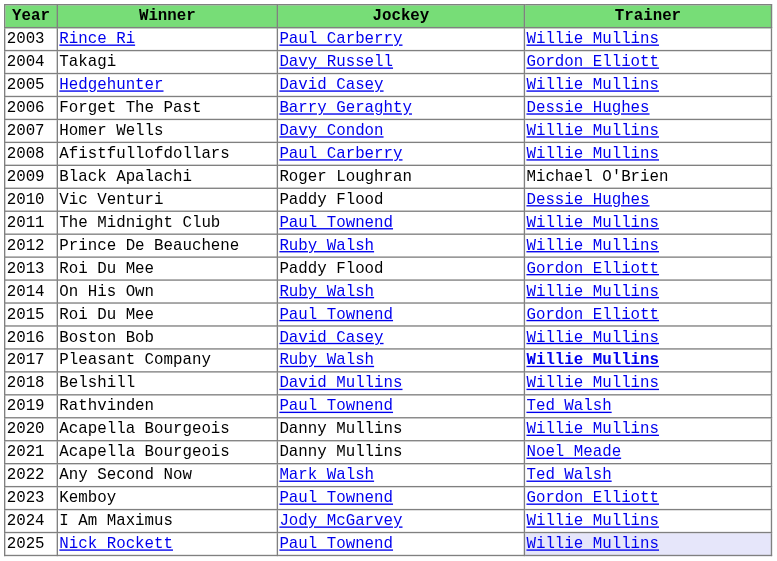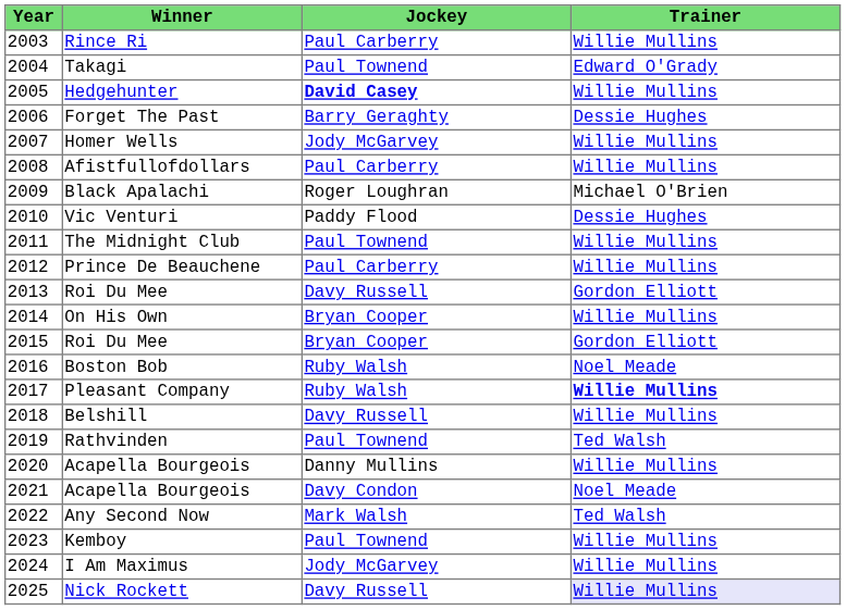Takagi | Jockey: Davy Russell -> Paul Townend
Takagi | Trainer: Gordon Elliott -> Edward O'Grady
Hedgehunter | Jockey: normal -> bold
Homer Wells | Jockey: Davy Condon -> Jody McGarvey
Prince De Beauchene | Jockey: Ruby Walsh -> Paul Carberry
2013 / Roi Du Mee | Jockey: Paddy Flood -> Davy Russell
On His Own | Jockey: Ruby Walsh -> Bryan Cooper
2015 / Roi Du Mee | Jockey: Paul Townend -> Bryan Cooper
Boston Bob | Jockey: David Casey -> Ruby Walsh
Boston Bob | Trainer: Willie Mullins -> Noel Meade
Belshill | Jockey: David Mullins -> Davy Russell
2021 / Acapella Bourgeois | Jockey: Danny Mullins -> Davy Condon
Kemboy | Trainer: Gordon Elliott -> Willie Mullins
Nick Rockett | Jockey: Paul Townend -> Davy Russell
